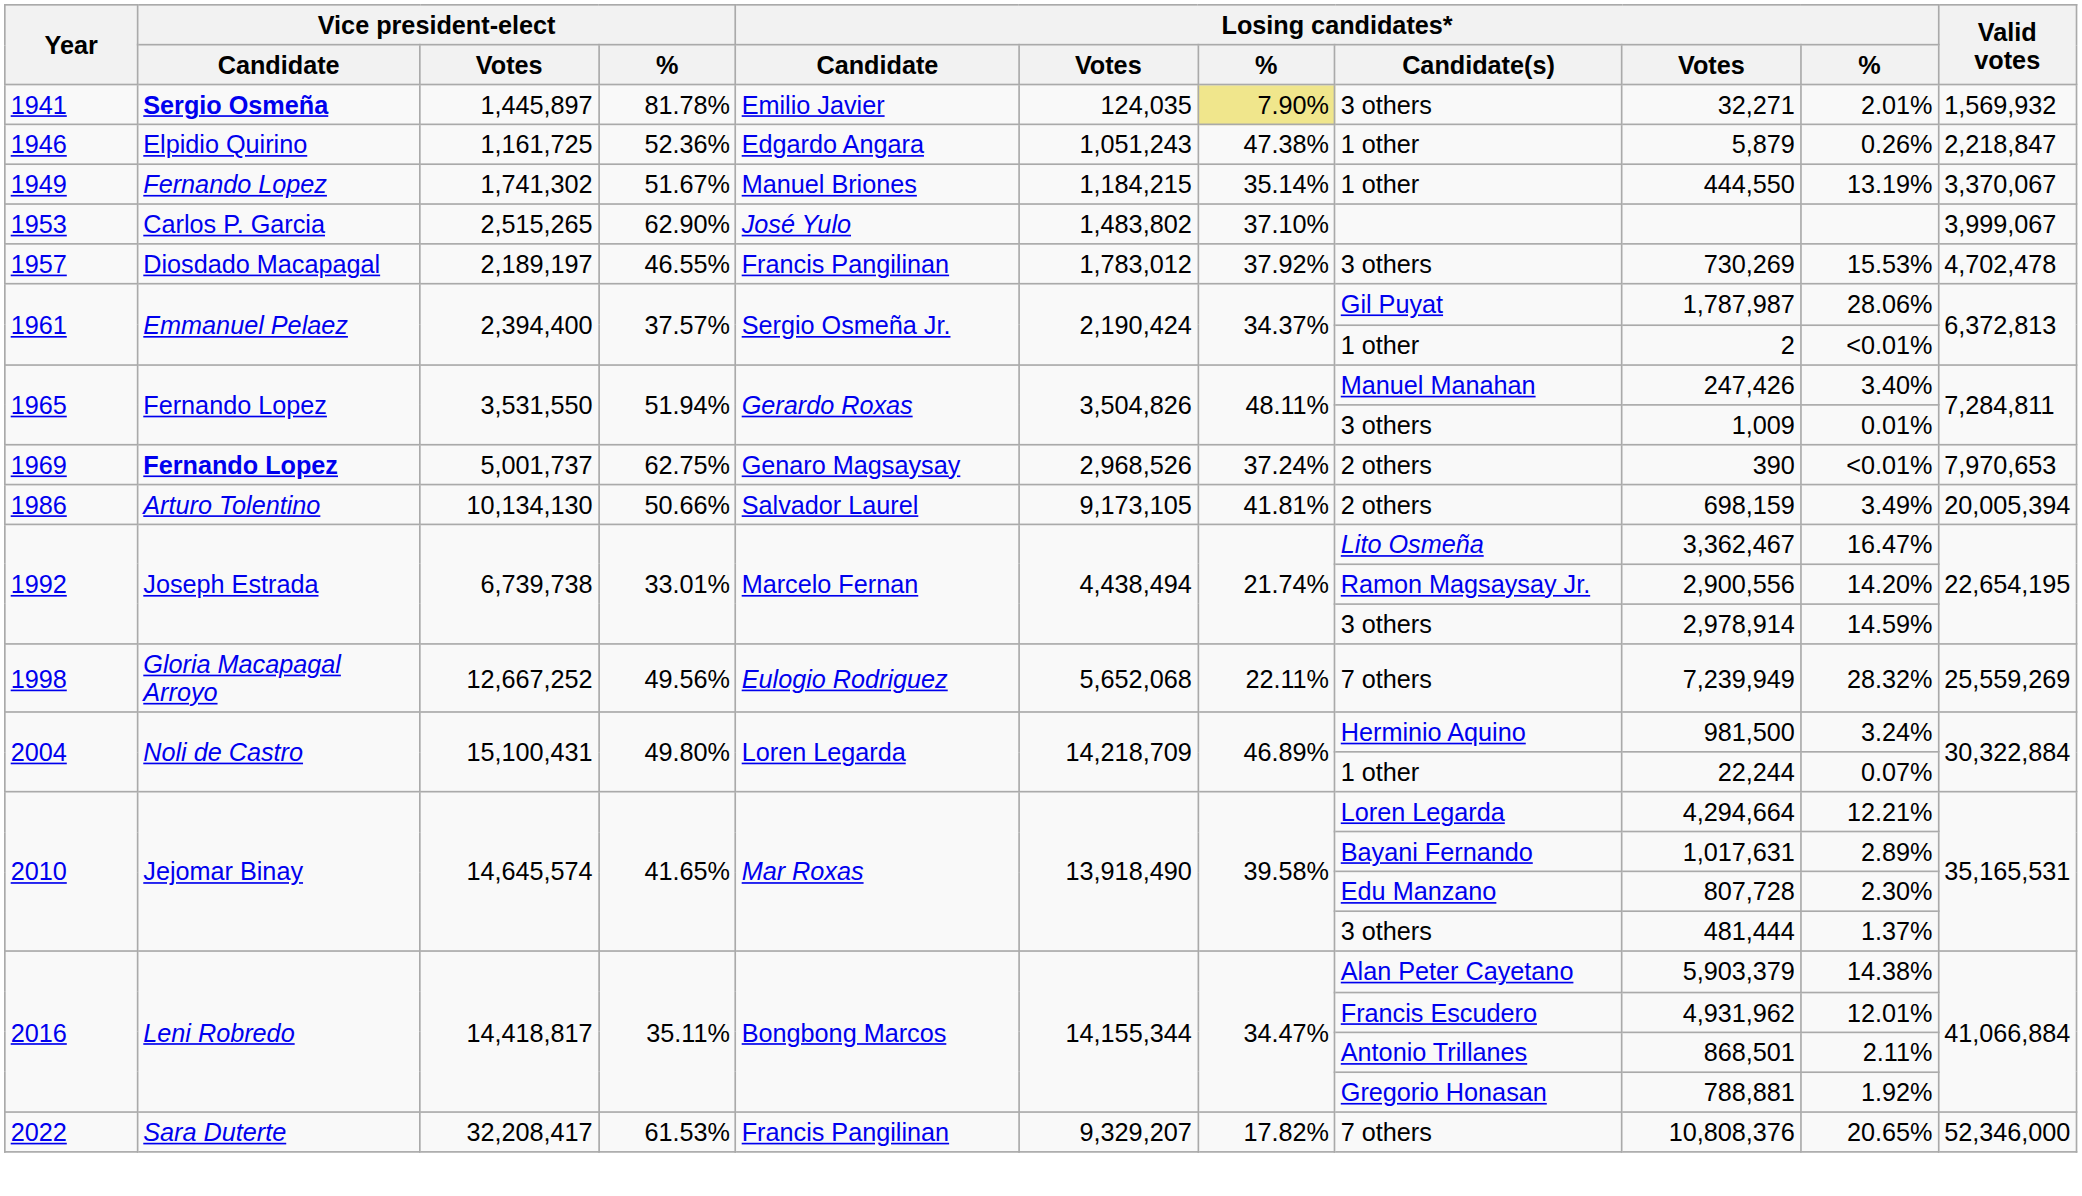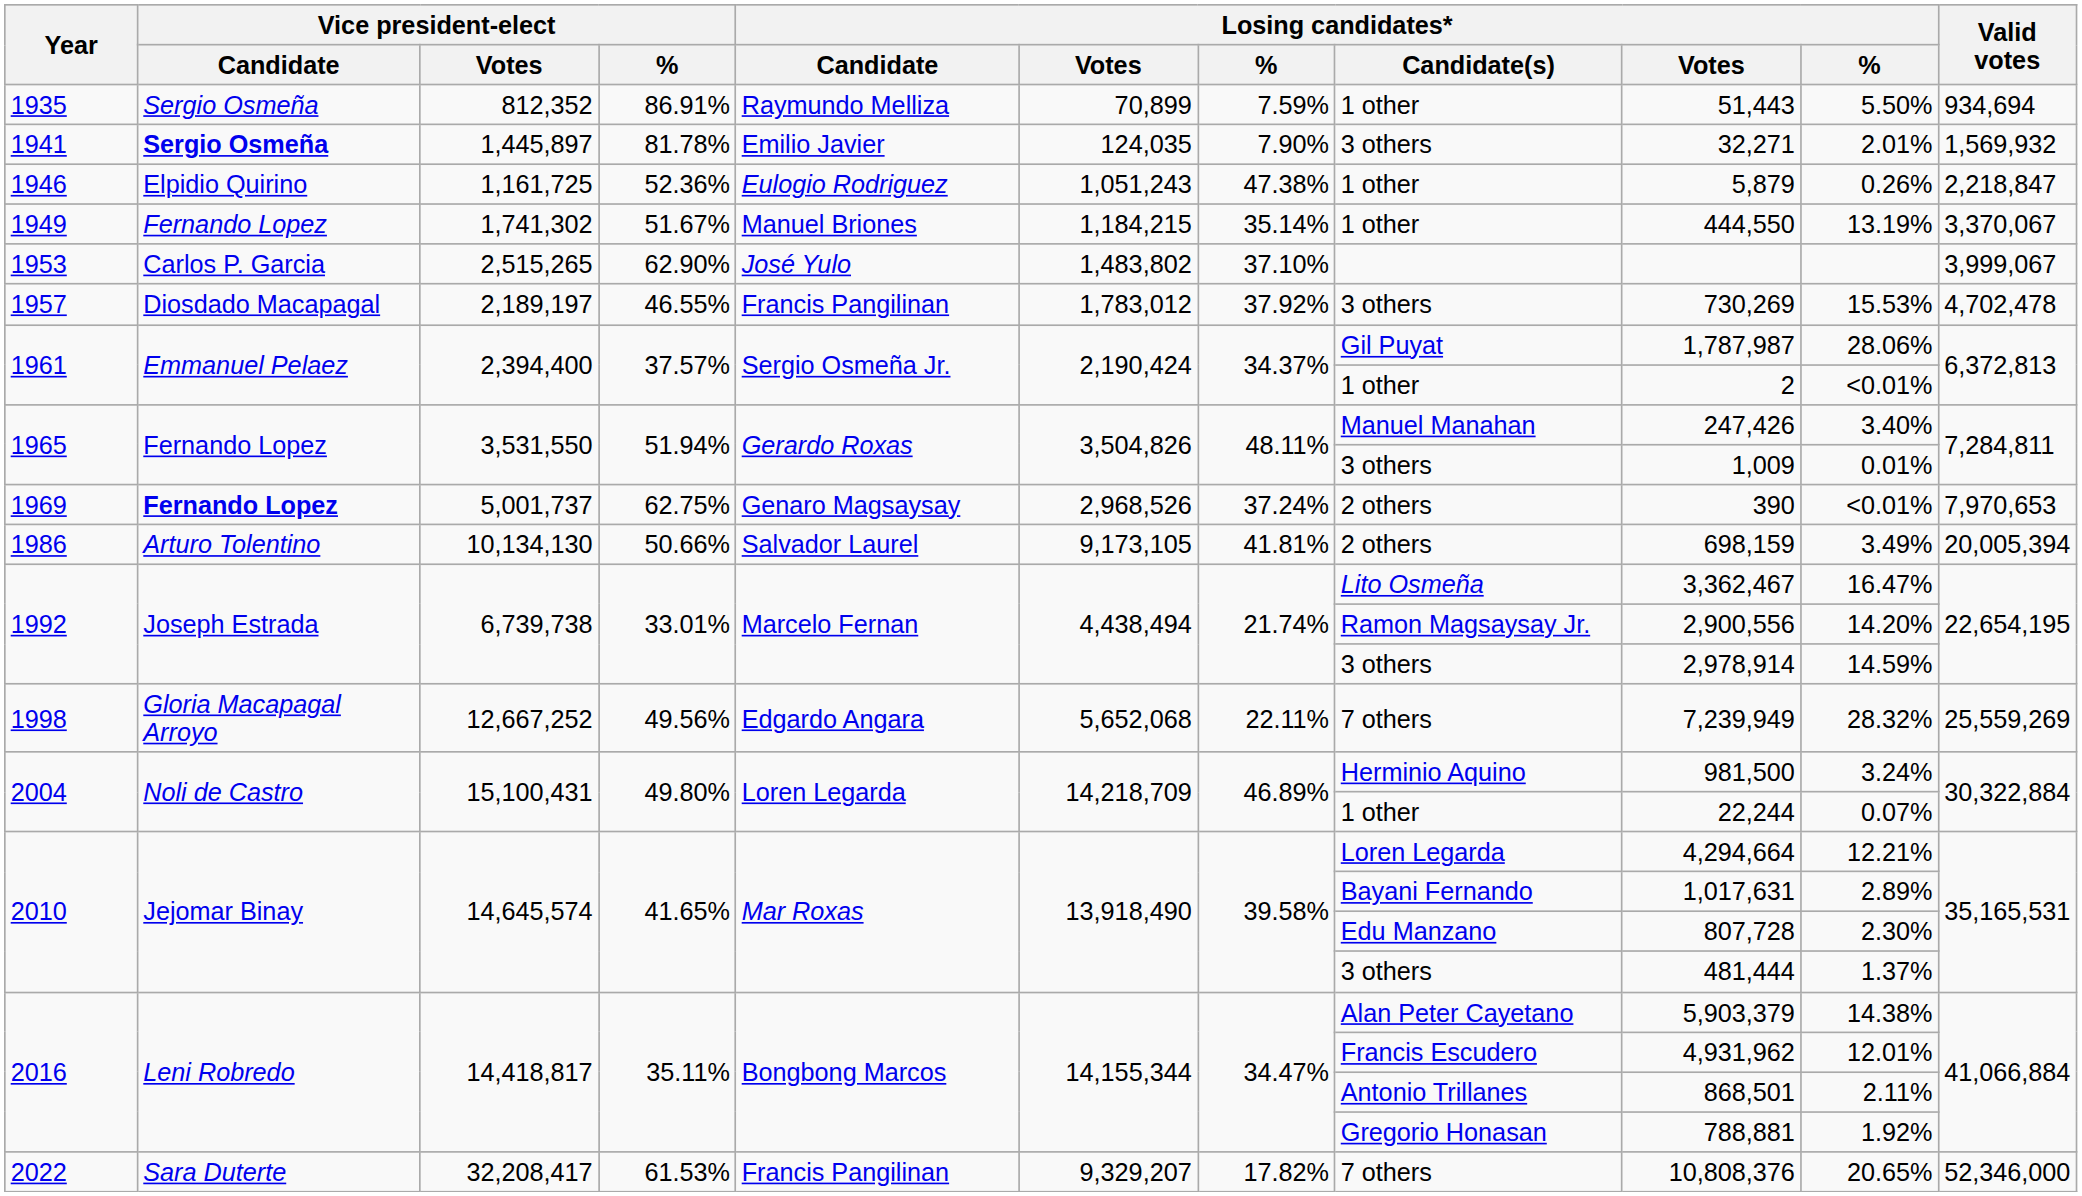+ row: 1935 | Sergio Osmeña | 812,352 | 86.91% | Raymundo Melliza | 70,899 | 7.59% | 1 other | 51,443 | 5.50% | 934,694
1941 | column 7: khaki background -> no background
1946 | Losing candidates* / Candidate: Edgardo Angara -> Eulogio Rodriguez
1998 | Losing candidates* / Candidate: Eulogio Rodriguez -> Edgardo Angara
